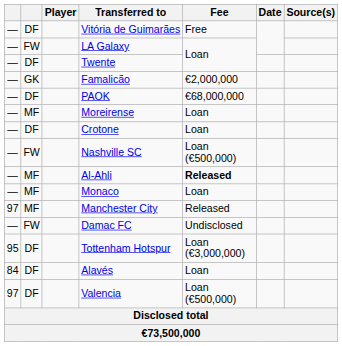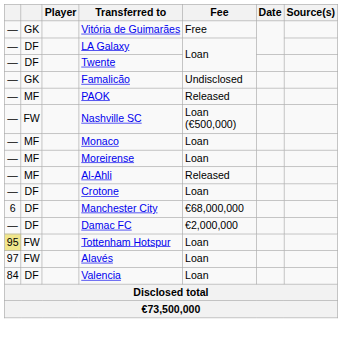Vitória de Guimarães | column 2: DF -> GK
LA Galaxy | column 2: FW -> DF
Famalicão | Fee: €2,000,000 -> Undisclosed
PAOK | column 2: DF -> MF
PAOK | Fee: €68,000,000 -> Released
rows swapped: Nashville SC <-> Moreirense
rows swapped: Crotone <-> Monaco
Al-Ahli | Fee: bold -> normal
Manchester City | column 1: 97 -> 6
Manchester City | column 2: MF -> DF
Manchester City | Fee: Released -> €68,000,000
Damac FC | column 2: FW -> DF
Damac FC | Fee: Undisclosed -> €2,000,000
Tottenham Hotspur | column 1: no background -> khaki background
Tottenham Hotspur | column 2: DF -> FW
Tottenham Hotspur | Fee: Loan (€3,000,000) -> Loan
Alavés | column 1: 84 -> 97
Alavés | column 2: DF -> FW
Valencia | column 1: 97 -> 84
Valencia | Fee: Loan (€500,000) -> Loan
